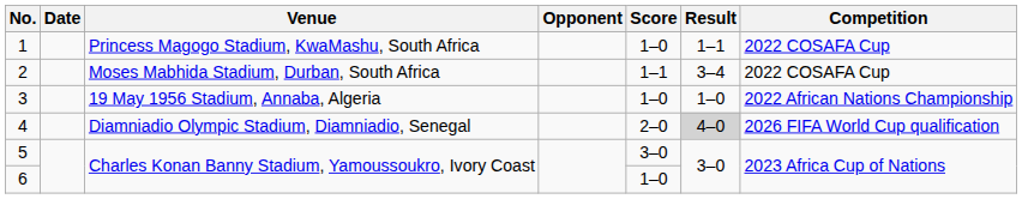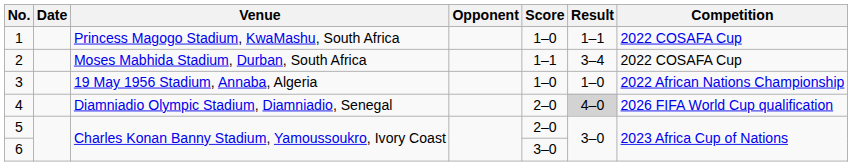5 | Score: 3–0 -> 2–0
6 | Score: 1–0 -> 3–0
